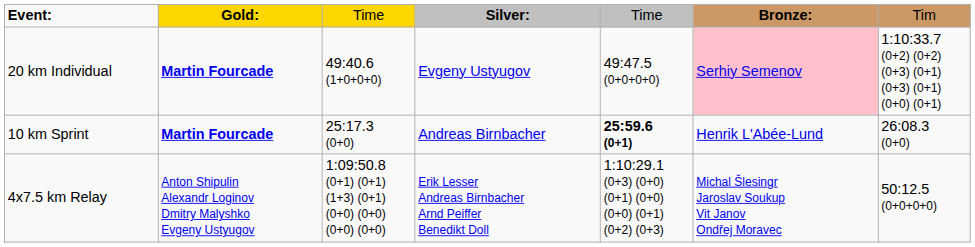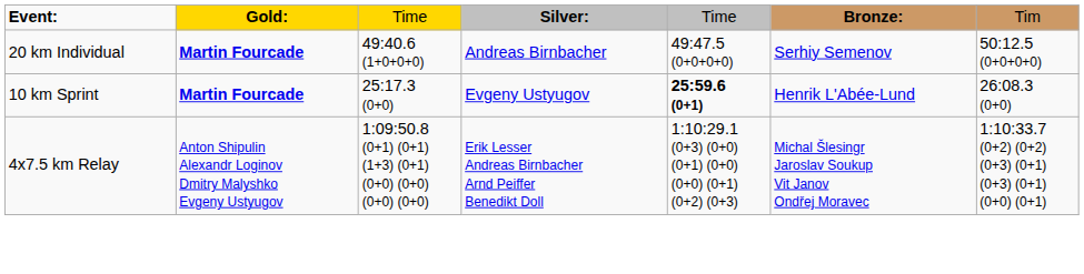20 km Individual | column 4: Evgeny Ustyugov -> Andreas Birnbacher
20 km Individual | column 6: pink background -> no background
20 km Individual | column 7: 1:10:33.7 (0+2) (0+2) (0+3) (0+1) (0+3) (0+1) (0+0) (0+1) -> 50:12.5 (0+0+0+0)
10 km Sprint | column 4: Andreas Birnbacher -> Evgeny Ustyugov
4x7.5 km Relay | column 7: 50:12.5 (0+0+0+0) -> 1:10:33.7 (0+2) (0+2) (0+3) (0+1) (0+3) (0+1) (0+0) (0+1)
